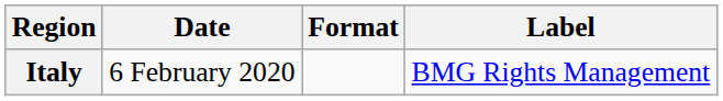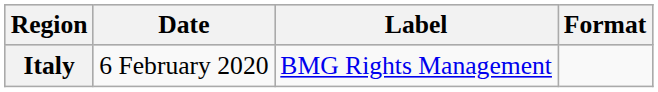columns swapped: Format <-> Label
